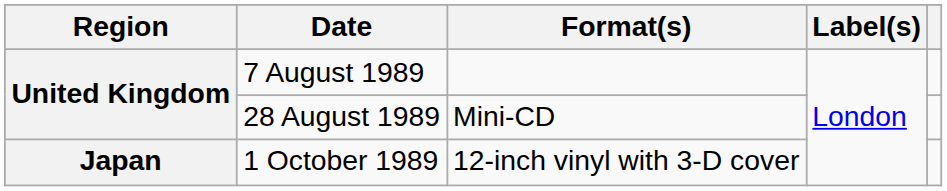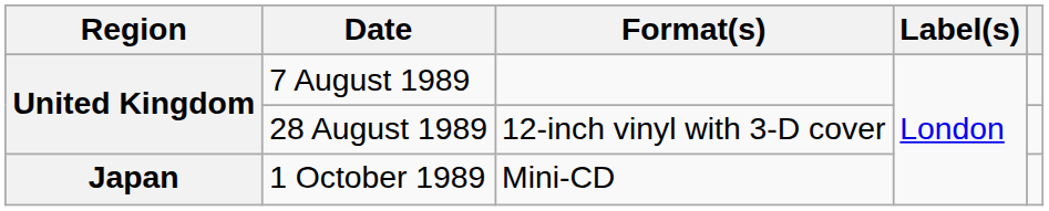28 August 1989 | Format(s): Mini-CD -> 12-inch vinyl with 3-D cover
1 October 1989 | Format(s): 12-inch vinyl with 3-D cover -> Mini-CD
